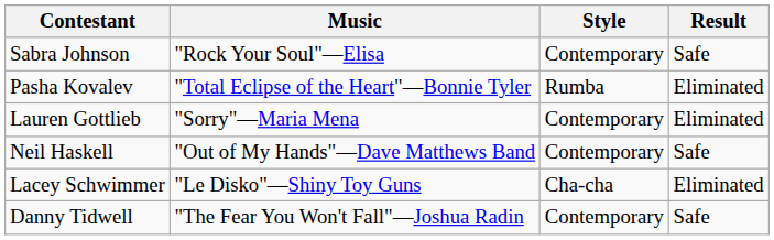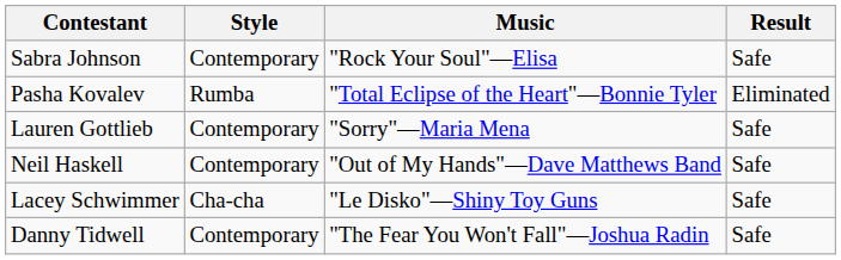columns swapped: Style <-> Music
Lauren Gottlieb | Result: Eliminated -> Safe
Lacey Schwimmer | Result: Eliminated -> Safe
